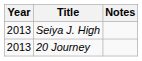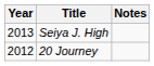20 Journey | Year: 2013 -> 2012
